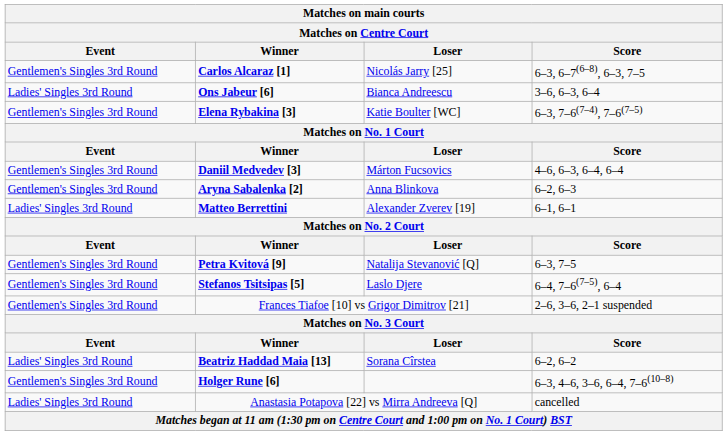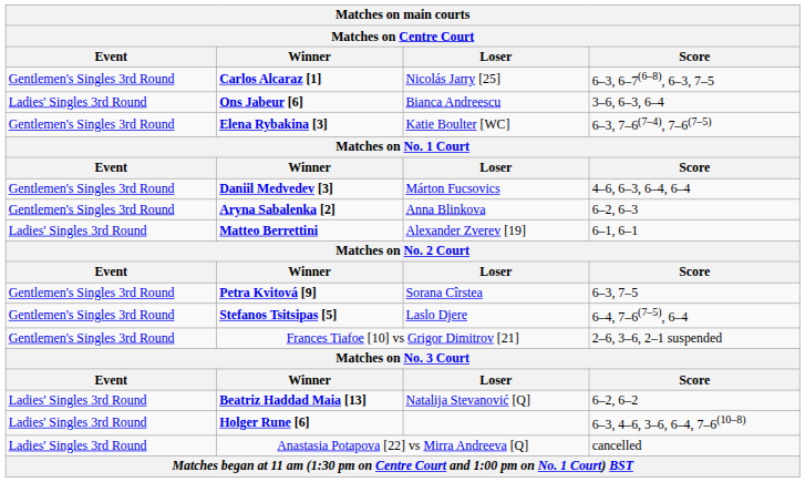Petra Kvitová [9] | Loser: Natalija Stevanović [Q] -> Sorana Cîrstea
Beatriz Haddad Maia [13] | Loser: Sorana Cîrstea -> Natalija Stevanović [Q]
Holger Rune [6] | Event: Gentlemen's Singles 3rd Round -> Ladies' Singles 3rd Round
